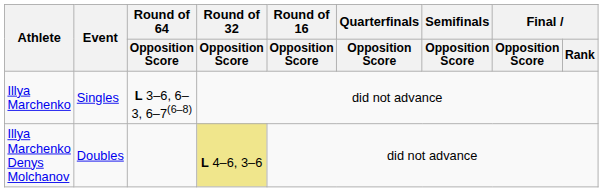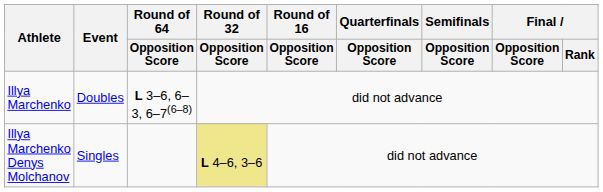Illya Marchenko | Event: Singles -> Doubles
Illya Marchenko Denys Molchanov | Event: Doubles -> Singles
